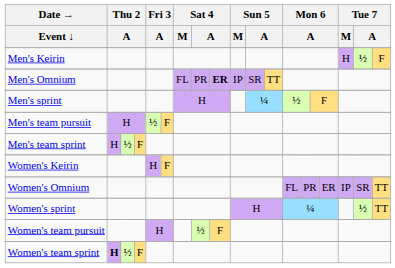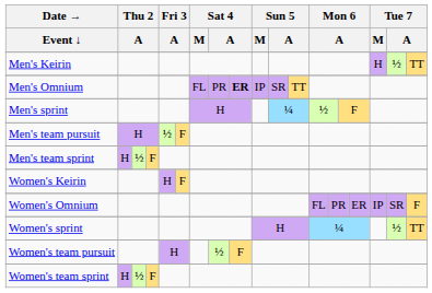Men's Keirin | column 19: F -> TT
Women's Omnium | column 19: TT -> F
Women's team sprint | column 2: bold -> normal
